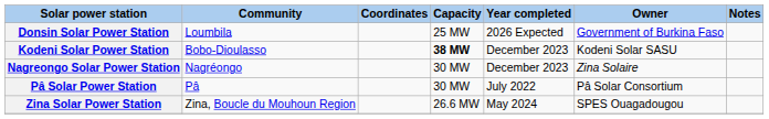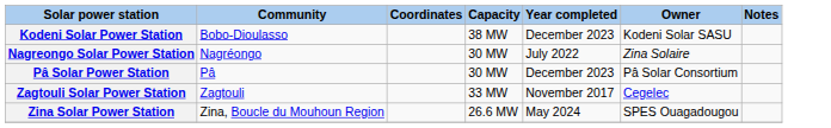- row: Donsin Solar Power Station | Loumbila | 25 MW | 2026 Expected | Government of Burkina Faso
Kodeni Solar Power Station | Capacity: bold -> normal
Nagreongo Solar Power Station | Year completed: December 2023 -> July 2022
Pâ Solar Power Station | Year completed: July 2022 -> December 2023
+ row: Zagtouli Solar Power Station | Zagtouli | 33 MW | November 2017 | Cegelec
